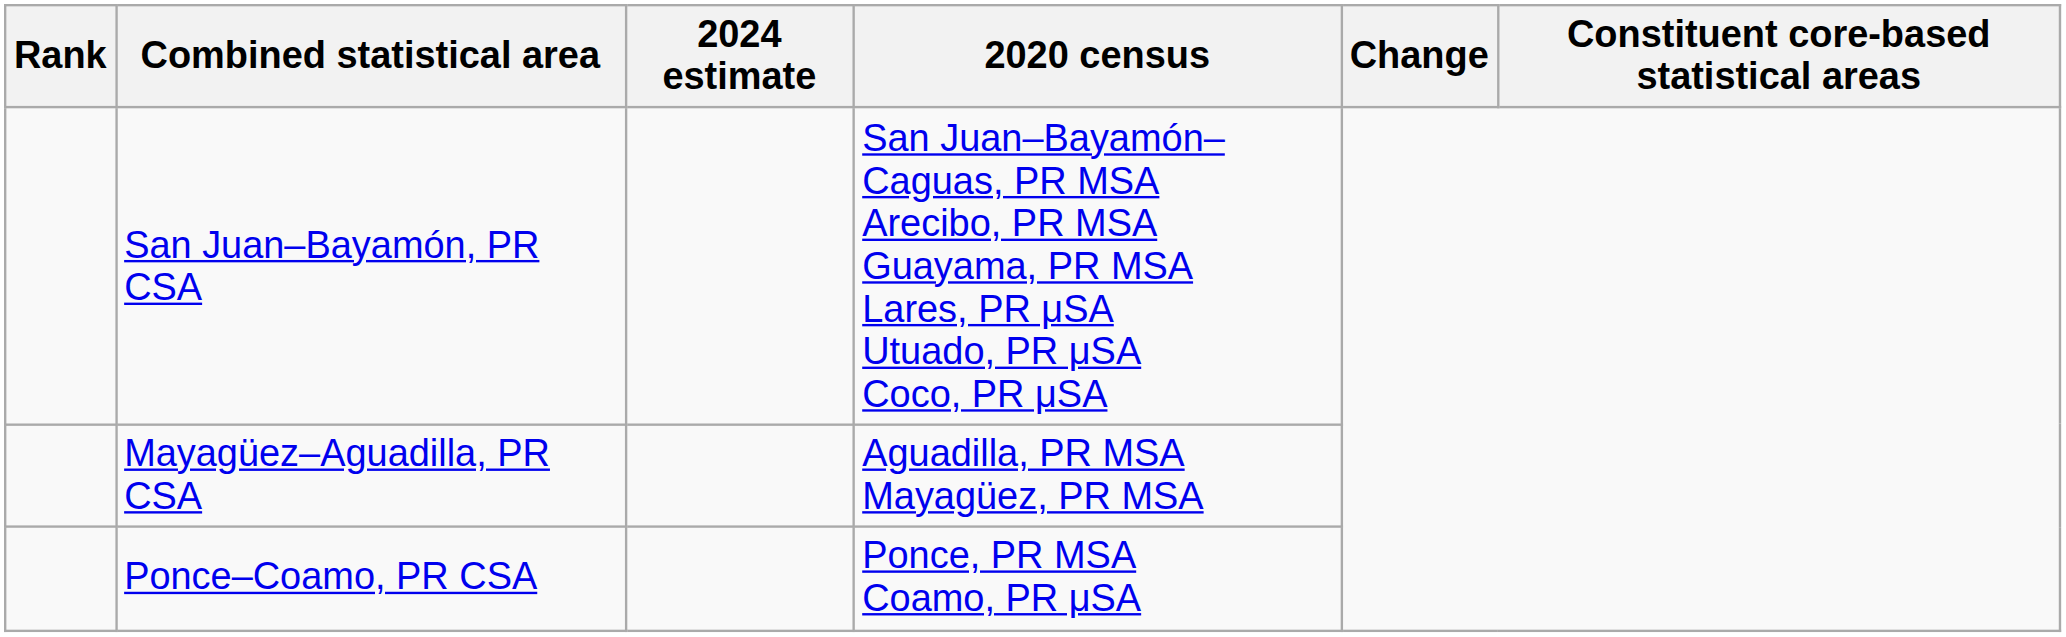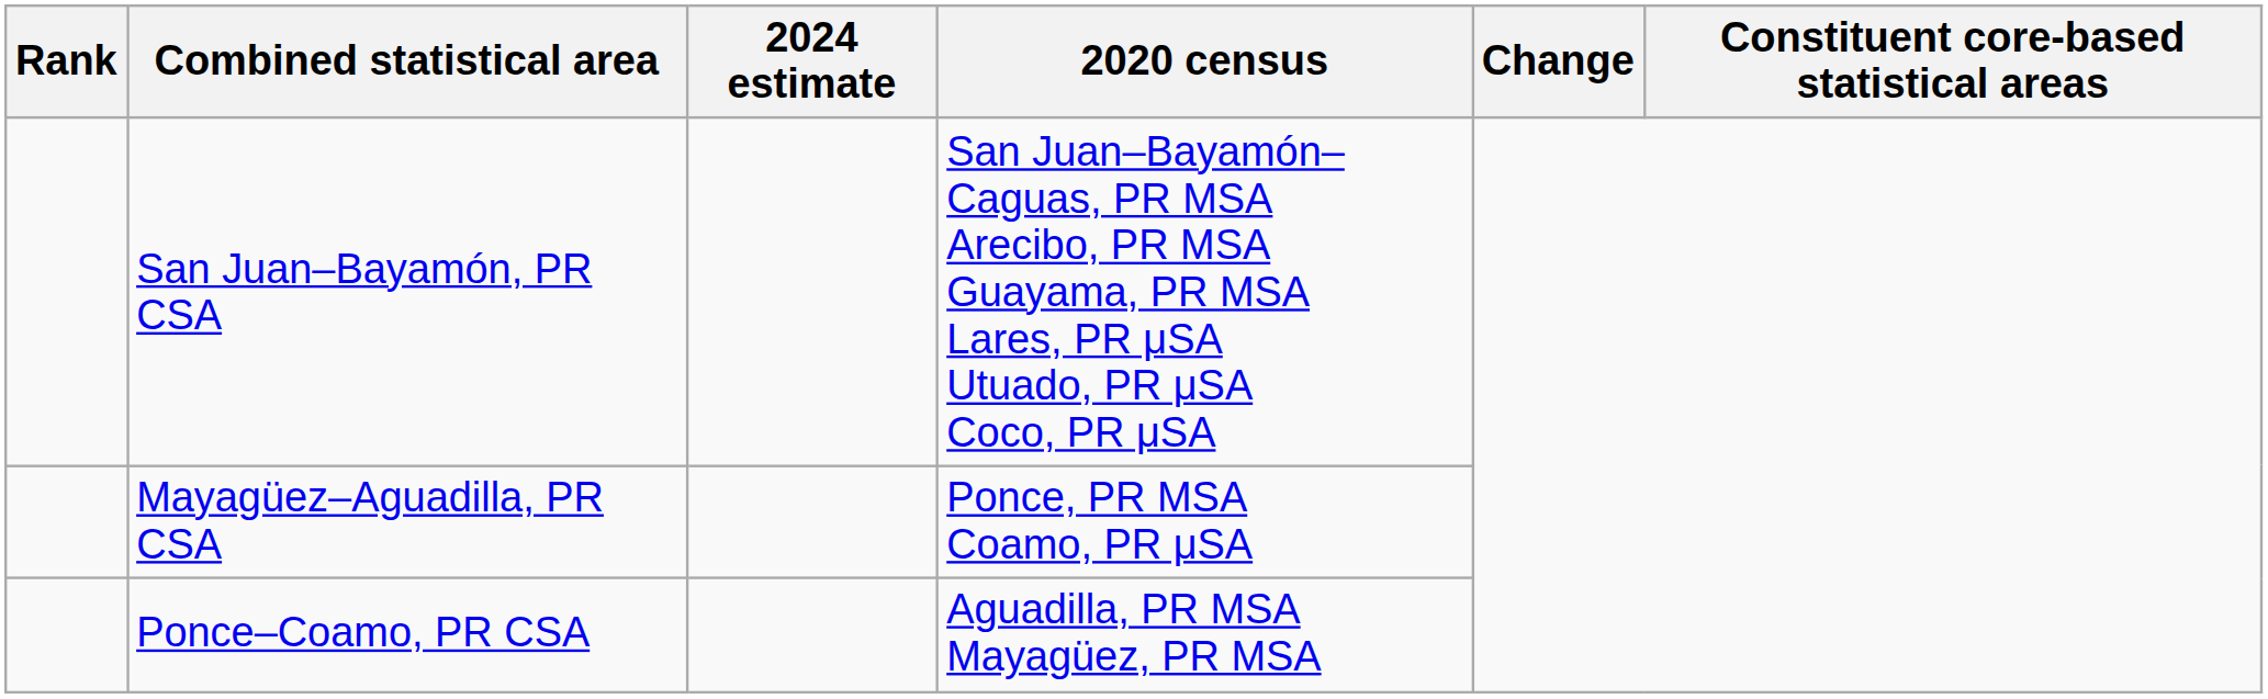Mayagüez–Aguadilla, PR CSA | 2020 census: Aguadilla, PR MSA Mayagüez, PR MSA -> Ponce, PR MSA Coamo, PR μSA
Ponce–Coamo, PR CSA | 2020 census: Ponce, PR MSA Coamo, PR μSA -> Aguadilla, PR MSA Mayagüez, PR MSA
